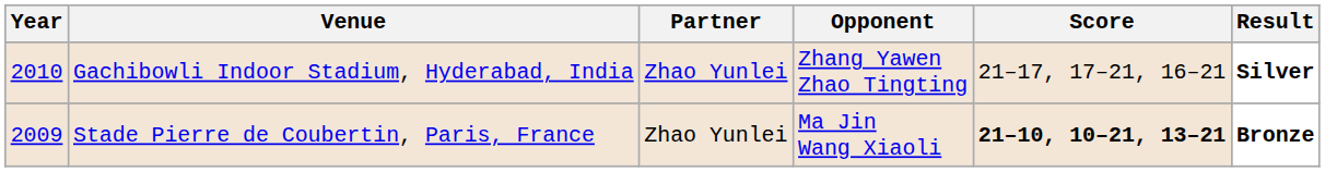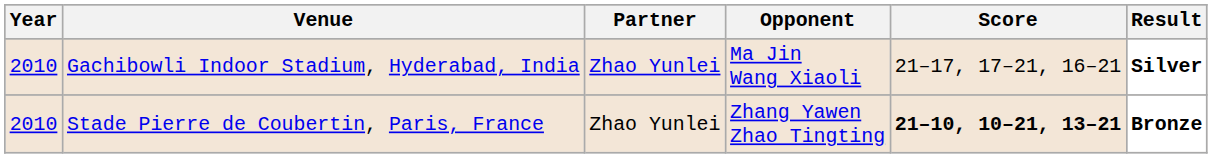Gachibowli Indoor Stadium, Hyderabad, India | Opponent: Zhang Yawen Zhao Tingting -> Ma Jin Wang Xiaoli
Stade Pierre de Coubertin, Paris, France | Year: 2009 -> 2010
Stade Pierre de Coubertin, Paris, France | Opponent: Ma Jin Wang Xiaoli -> Zhang Yawen Zhao Tingting
